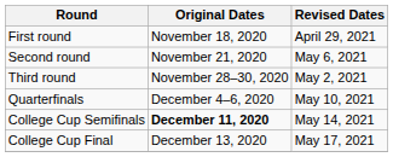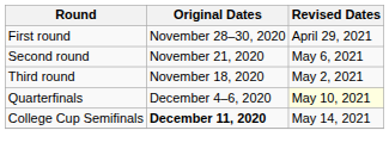First round | Original Dates: November 18, 2020 -> November 28–30, 2020
Third round | Original Dates: November 28–30, 2020 -> November 18, 2020
Quarterfinals | Revised Dates: no background -> lightyellow background
- row: College Cup Final | December 13, 2020 | May 17, 2021
